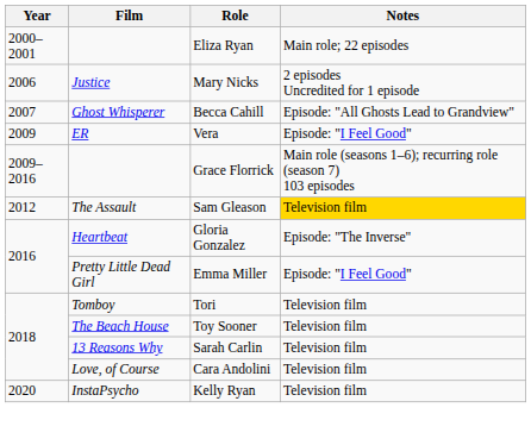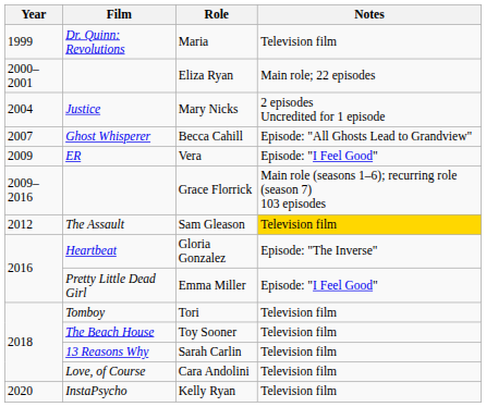+ row: 1999 | Dr. Quinn: Revolutions | Maria | Television film
Mary Nicks | Year: 2006 -> 2004
